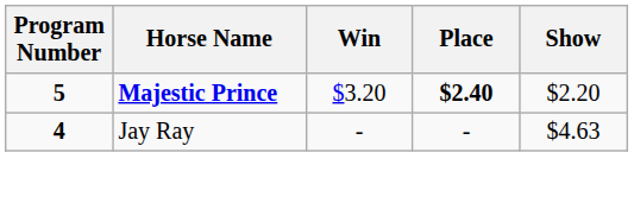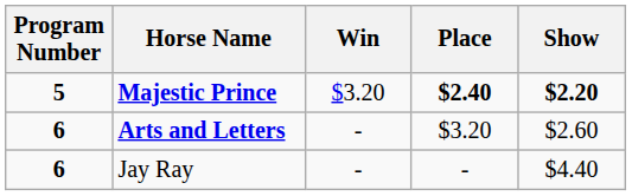Majestic Prince | Show: normal -> bold
+ row: 6 | Arts and Letters | - | $3.20 | $2.60
Jay Ray | Program Number: 4 -> 6
Jay Ray | Show: $4.63 -> $4.40
